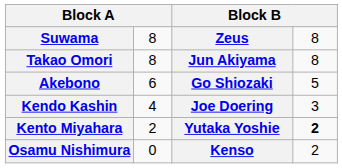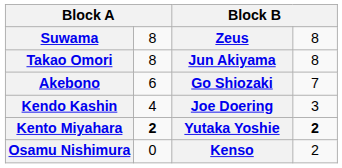Akebono | column 4: 5 -> 7
Kento Miyahara | column 2: normal -> bold
